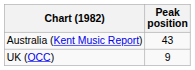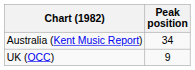Australia (Kent Music Report) | Peak position: 43 -> 34
